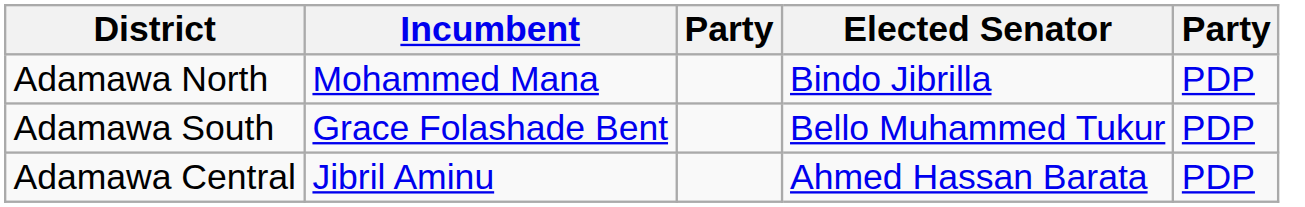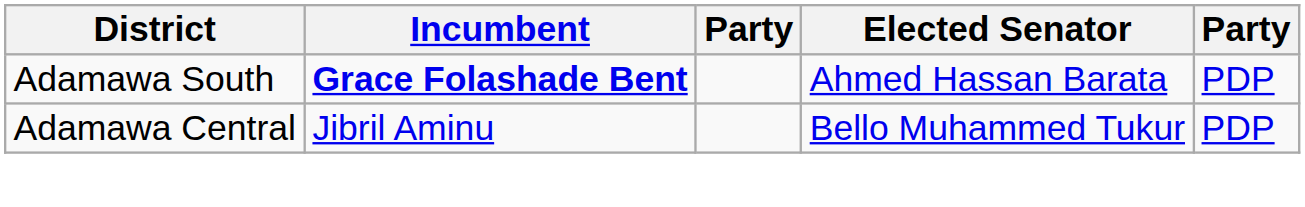- row: Adamawa North | Mohammed Mana | Bindo Jibrilla | PDP
Adamawa South | Incumbent: normal -> bold
Adamawa South | Elected Senator: Bello Muhammed Tukur -> Ahmed Hassan Barata
Adamawa Central | Elected Senator: Ahmed Hassan Barata -> Bello Muhammed Tukur
